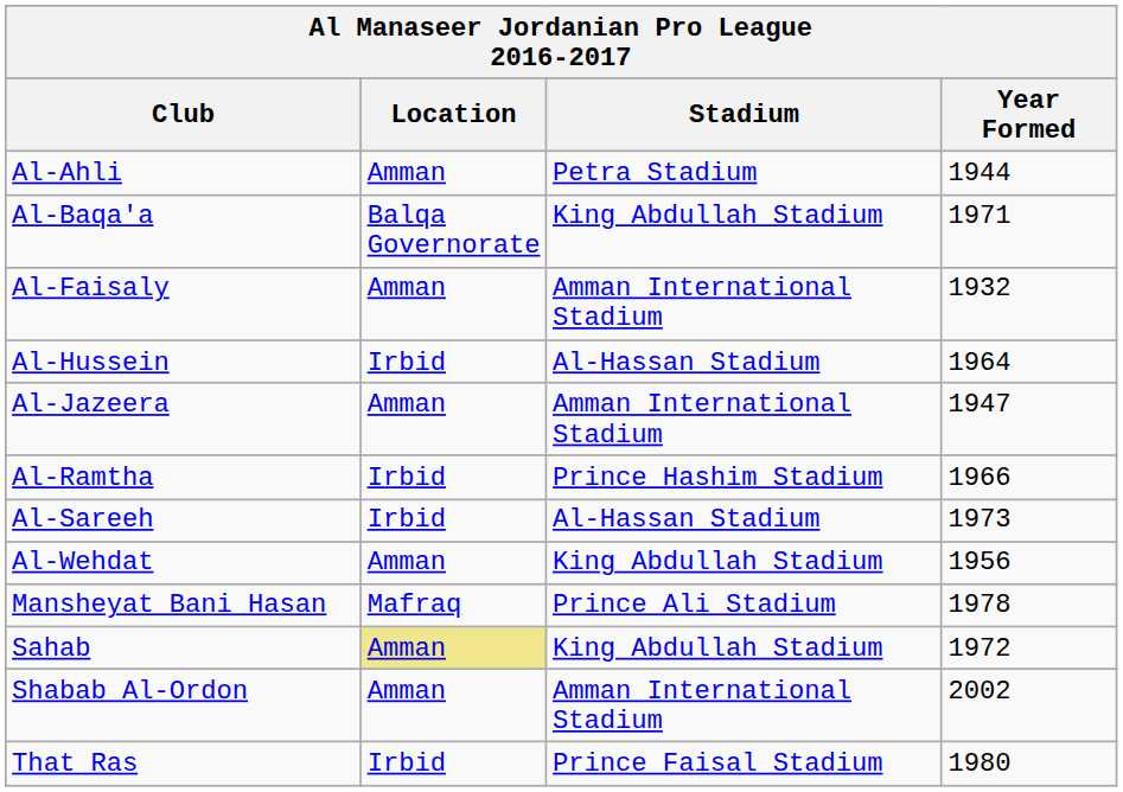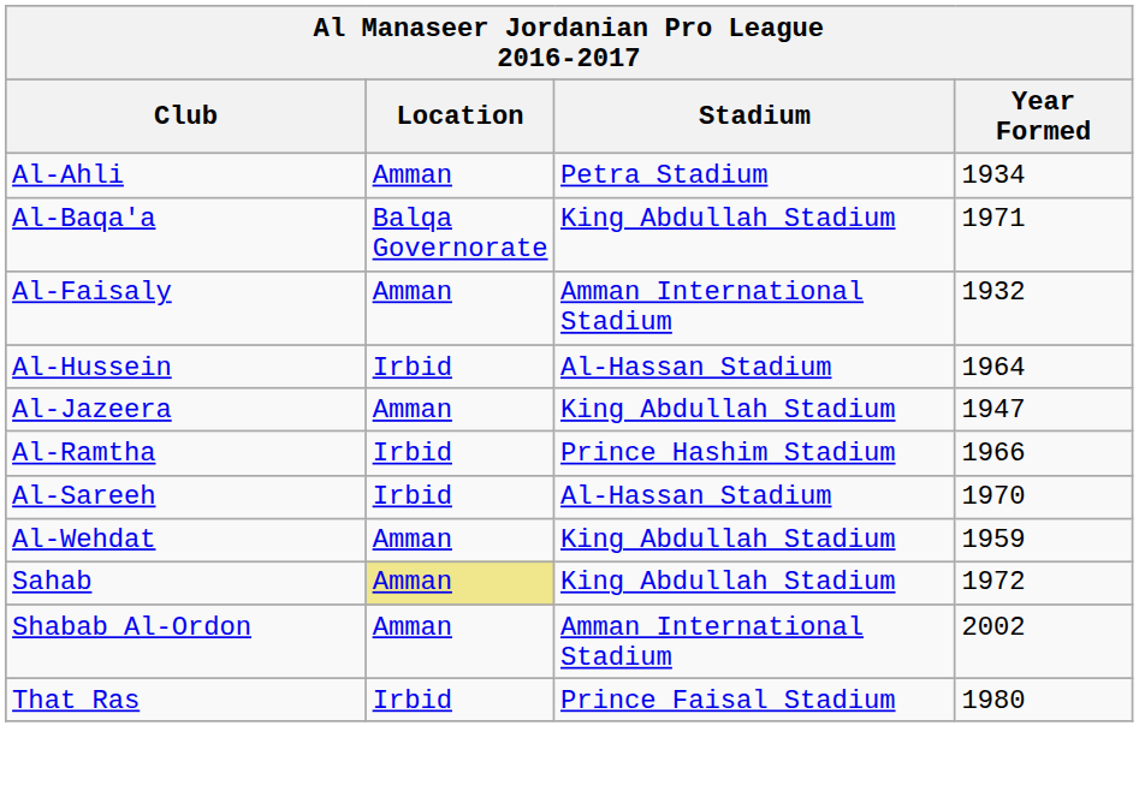Al-Ahli | Year Formed: 1944 -> 1934
Al-Jazeera | Stadium: Amman International Stadium -> King Abdullah Stadium
Al-Sareeh | Year Formed: 1973 -> 1970
Al-Wehdat | Year Formed: 1956 -> 1959
- row: Mansheyat Bani Hasan | Mafraq | Prince Ali Stadium | 1978
